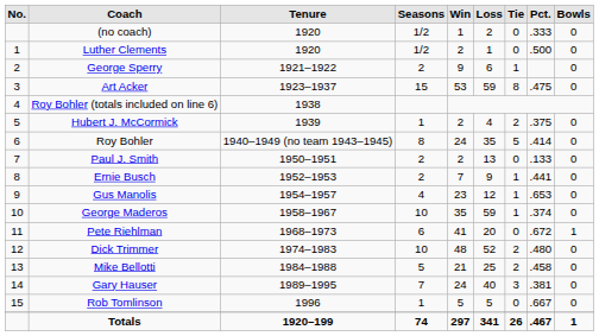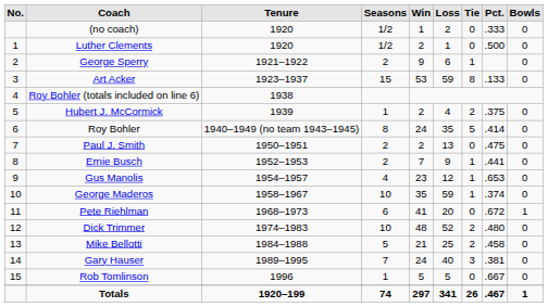Art Acker | Pct.: .475 -> .133
Paul J. Smith | Pct.: .133 -> .475
